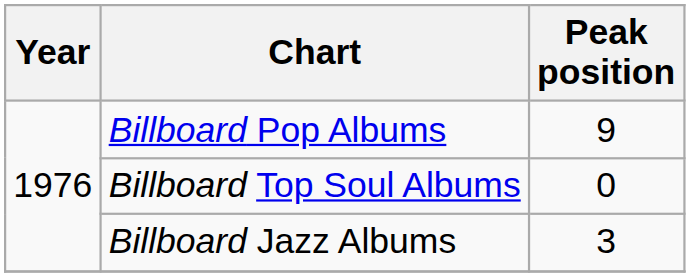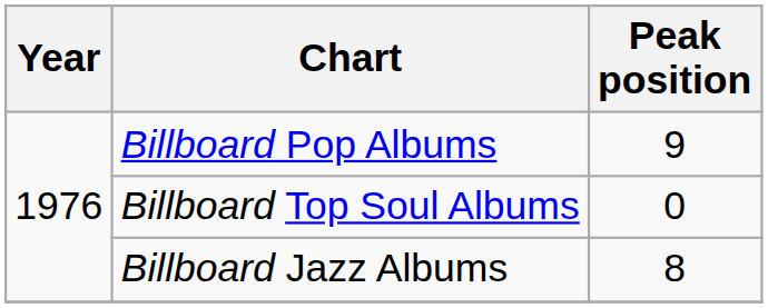Billboard Jazz Albums | Peak position: 3 -> 8
